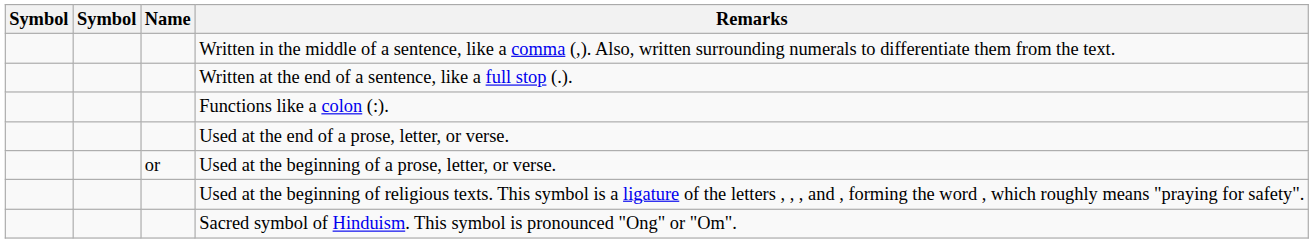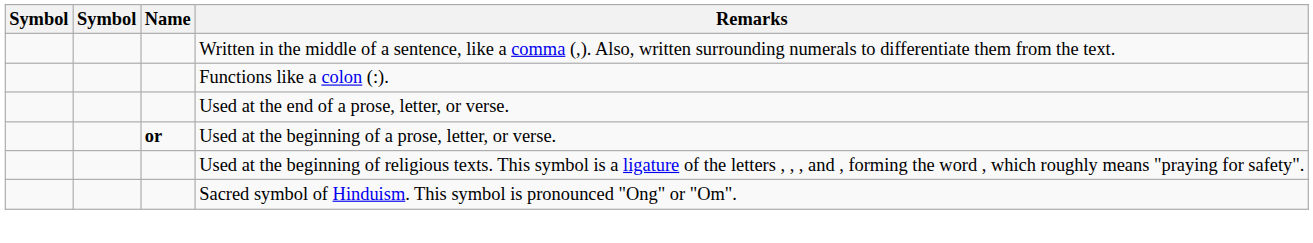- row: Written at the end of a sentence, like a full stop (.).
Used at the beginning of a prose, letter, or verse. | Name: normal -> bold
